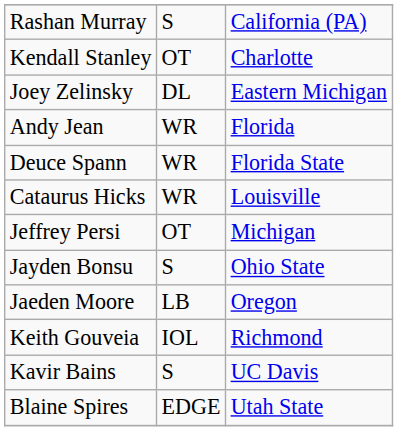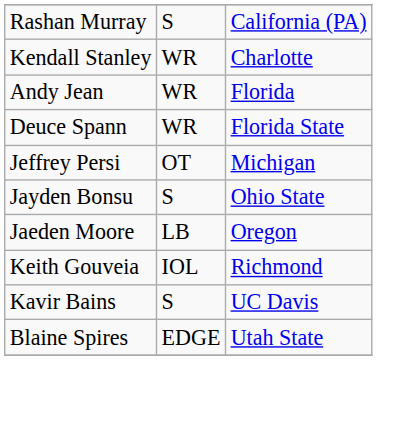Kendall Stanley | column 2: OT -> WR
- row: Joey Zelinsky | DL | Eastern Michigan
- row: Cataurus Hicks | WR | Louisville
